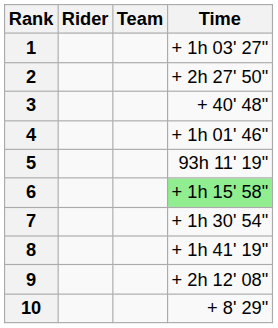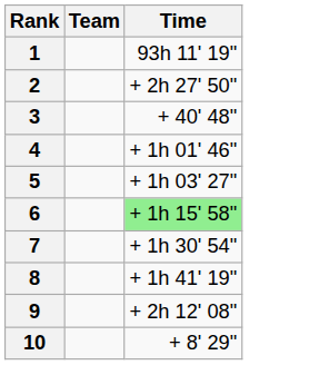- column: Rider
1 | Time: + 1h 03' 27" -> 93h 11' 19"
5 | Time: 93h 11' 19" -> + 1h 03' 27"
